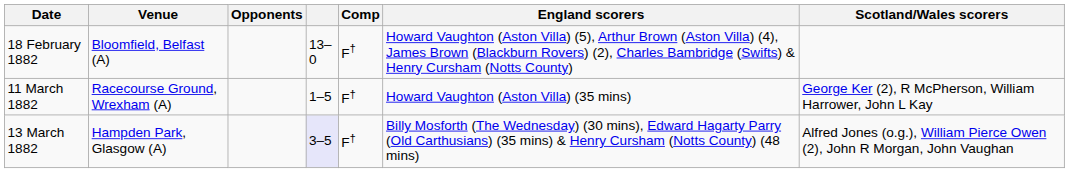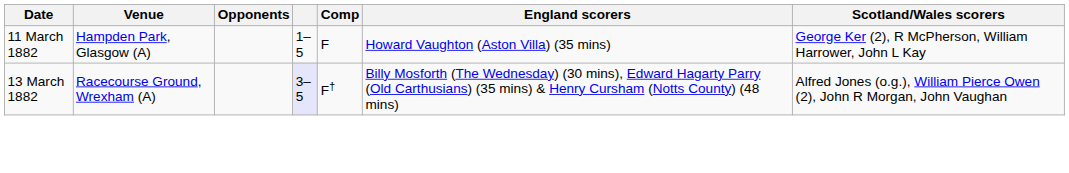- row: 18 February 1882 | Bloomfield, Belfast (A) | 13–0 | F† | Howard Vaughton (Aston Villa) (5), Arthur Brown (Aston Villa) (4), James Brown (Blackburn Rovers) (2), Charles Bambridge (Swifts) & Henry Cursham (Notts County)
11 March 1882 | Venue: Racecourse Ground, Wrexham (A) -> Hampden Park, Glasgow (A)
11 March 1882 | Comp: F† -> F
13 March 1882 | Venue: Hampden Park, Glasgow (A) -> Racecourse Ground, Wrexham (A)
